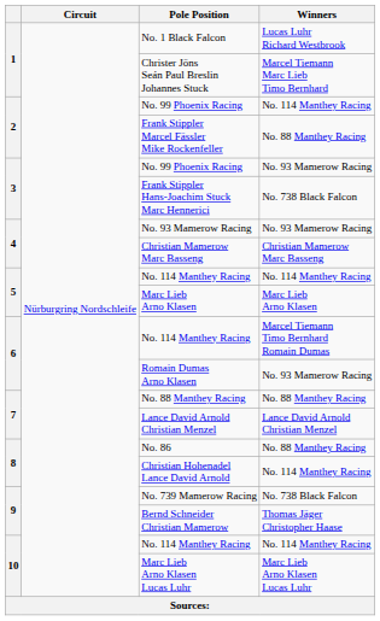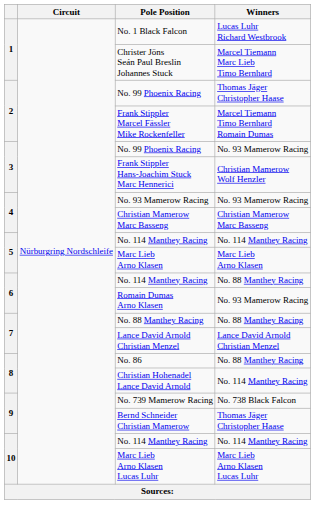2 / No. 99 Phoenix Racing | Winners: No. 114 Manthey Racing -> Thomas Jäger Christopher Haase
Frank Stippler Marcel Fässler Mike Rockenfeller | Winners: No. 88 Manthey Racing -> Marcel Tiemann Timo Bernhard Romain Dumas
Frank Stippler Hans-Joachim Stuck Marc Hennerici | Winners: No. 738 Black Falcon -> Christian Mamerow Wolf Henzler
6 / No. 114 Manthey Racing | Winners: Marcel Tiemann Timo Bernhard Romain Dumas -> No. 88 Manthey Racing
